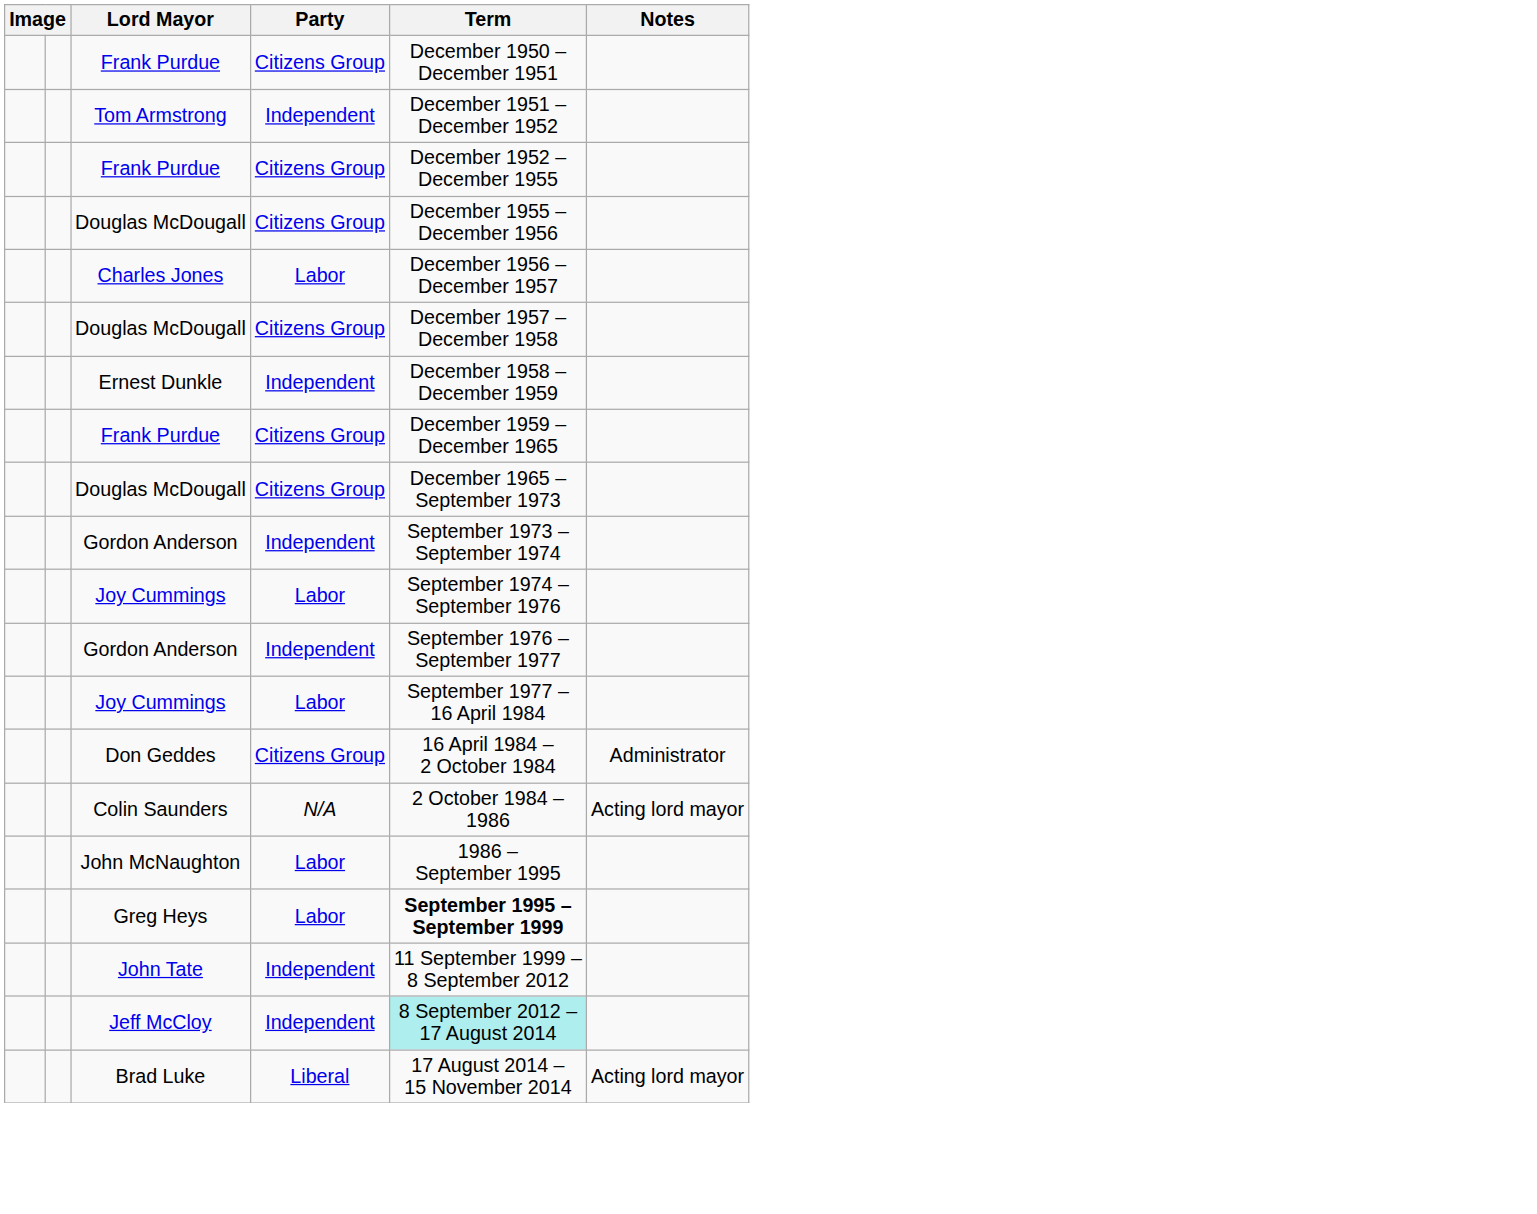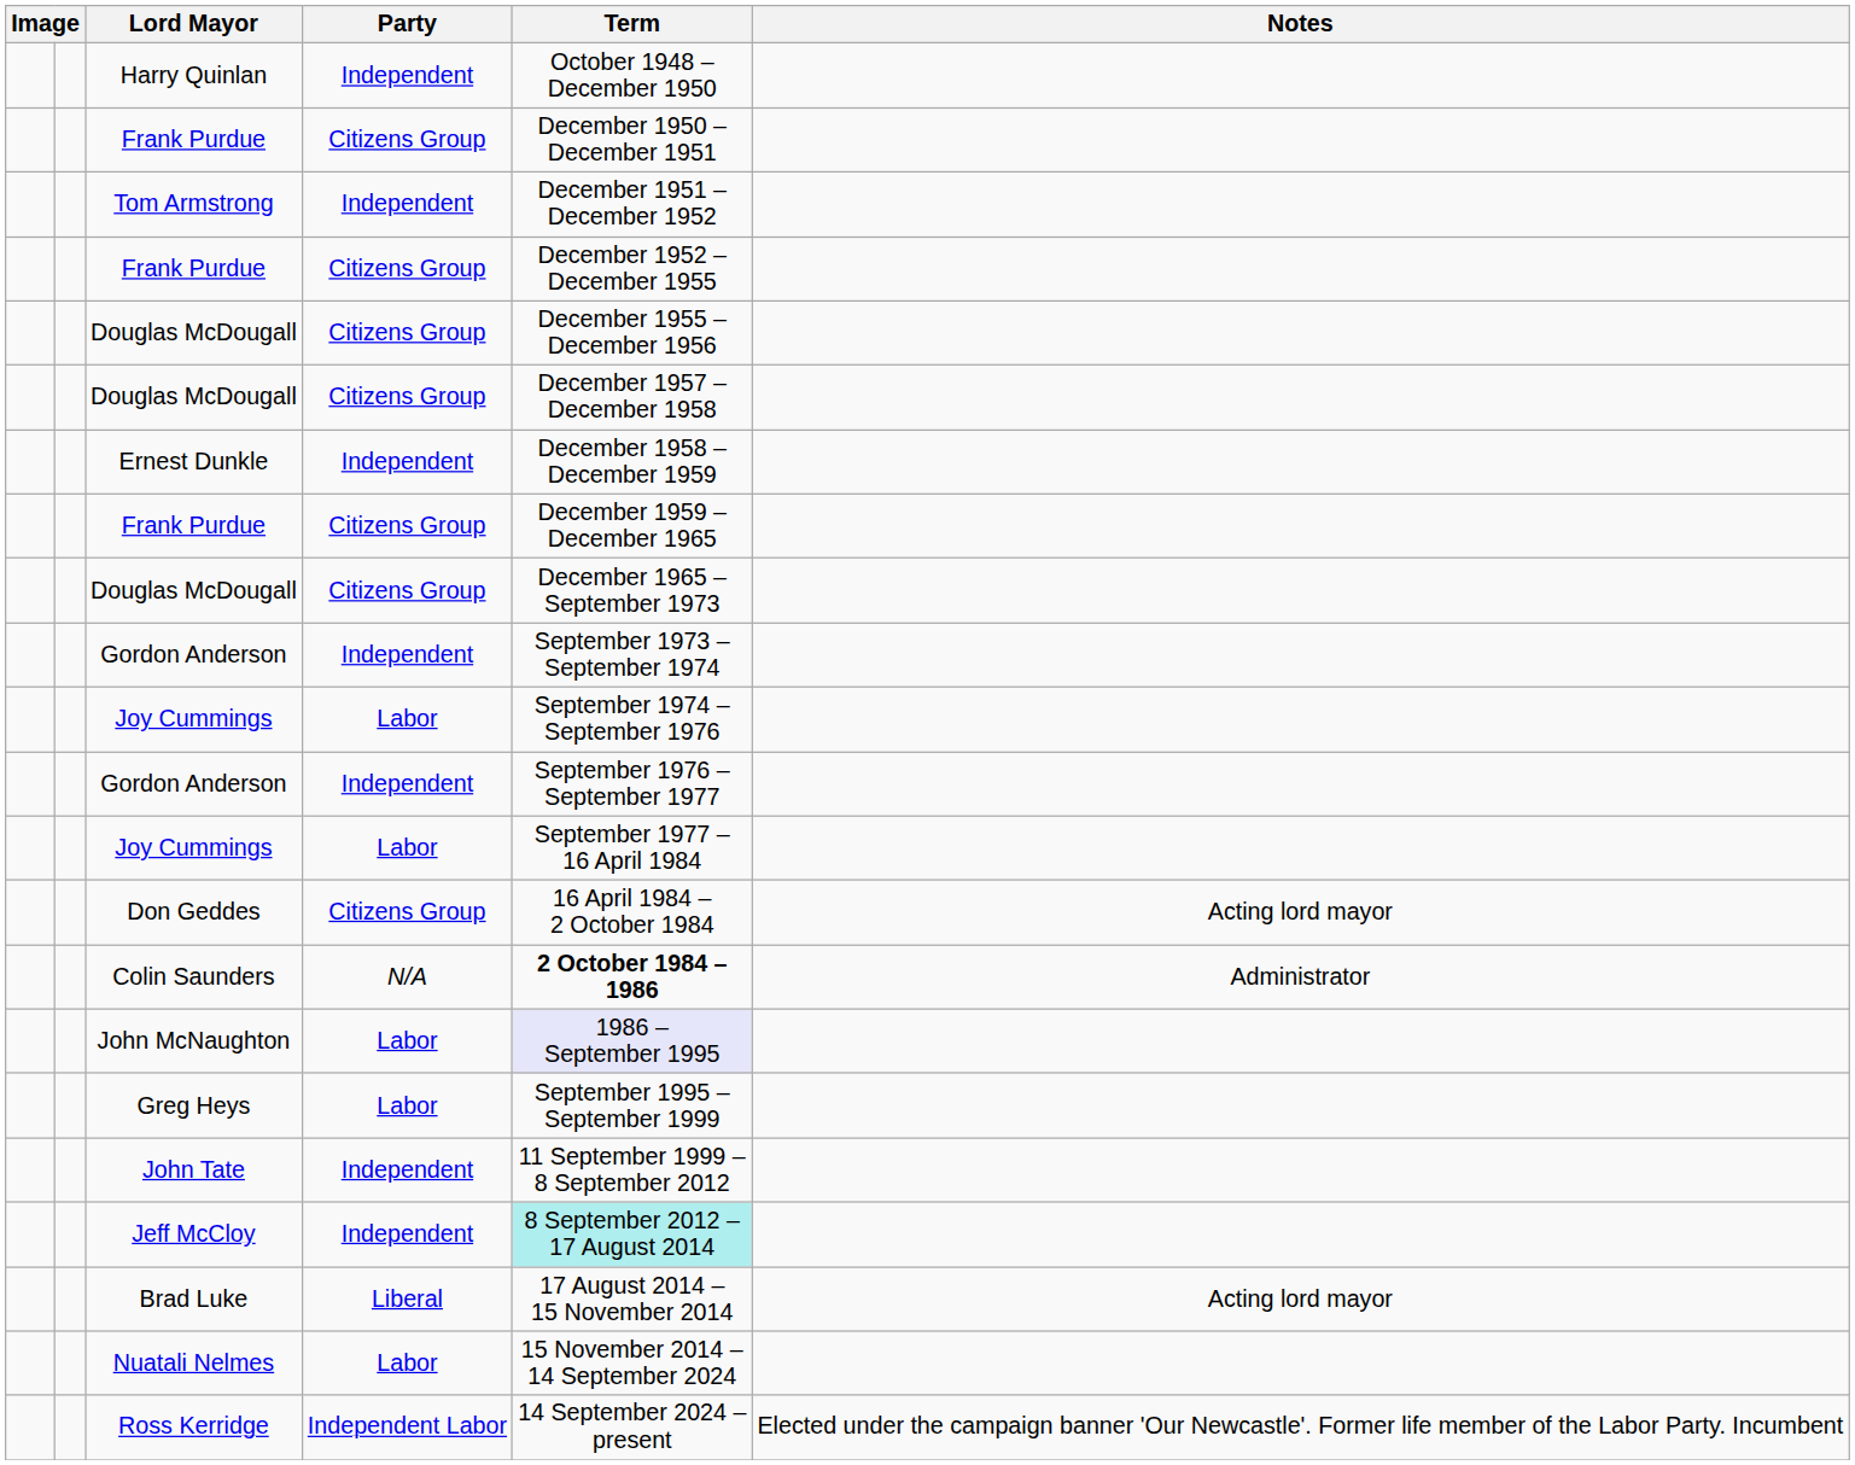+ row: Harry Quinlan | Independent | October 1948 – December 1950
- row: Charles Jones | Labor | December 1956 – December 1957
Don Geddes | Notes: Administrator -> Acting lord mayor
Colin Saunders | Term: normal -> bold
Colin Saunders | Notes: Acting lord mayor -> Administrator
John McNaughton | Term: no background -> lavender background
Greg Heys | Term: bold -> normal
+ row: Nuatali Nelmes | Labor | 15 November 2014 – 14 September 2024
+ row: Ross Kerridge | Independent Labor | 14 September 2024 – present | Elected under the campaign banner 'Our Newcastle'. Former life member of the Labor Party. Incumbent
